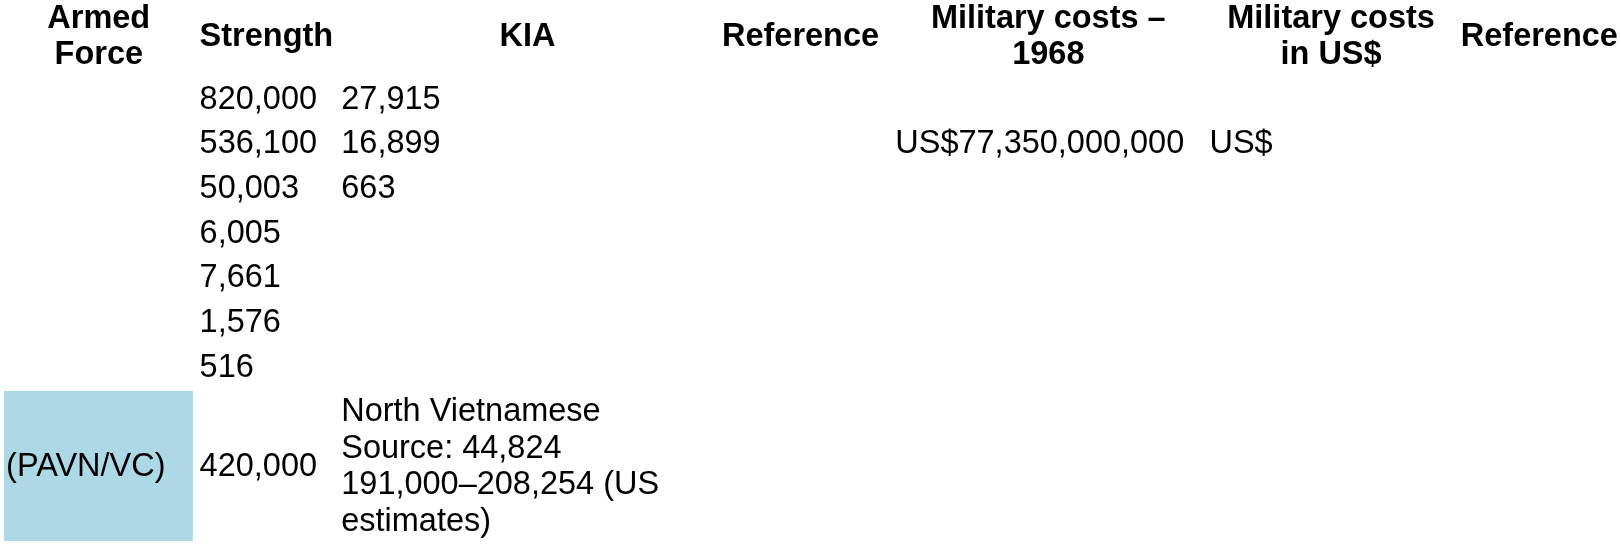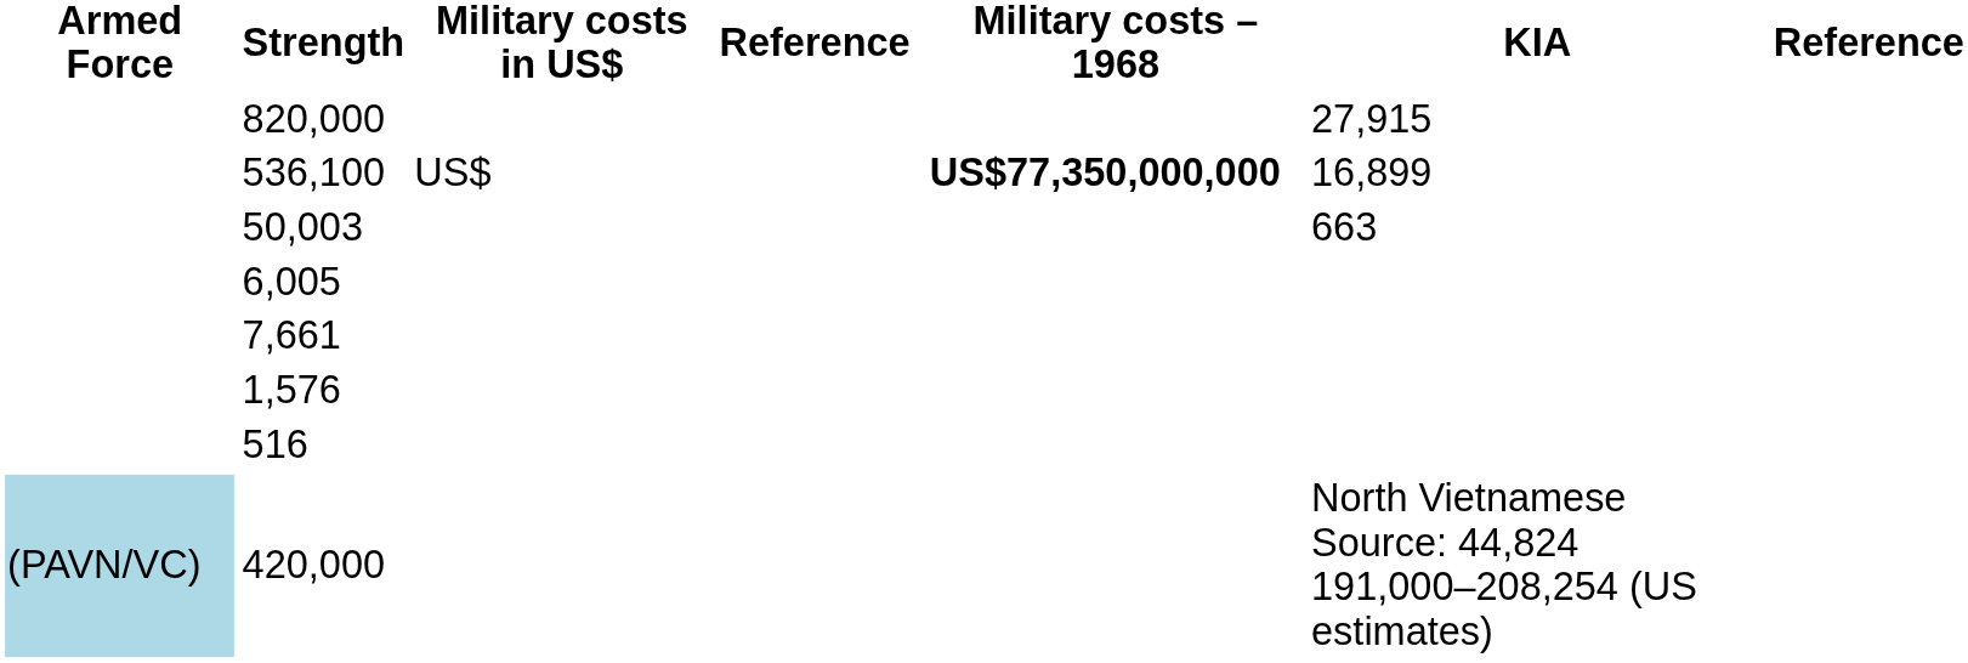columns swapped: KIA <-> Military costs in US$
536,100 | Military costs – 1968: normal -> bold
